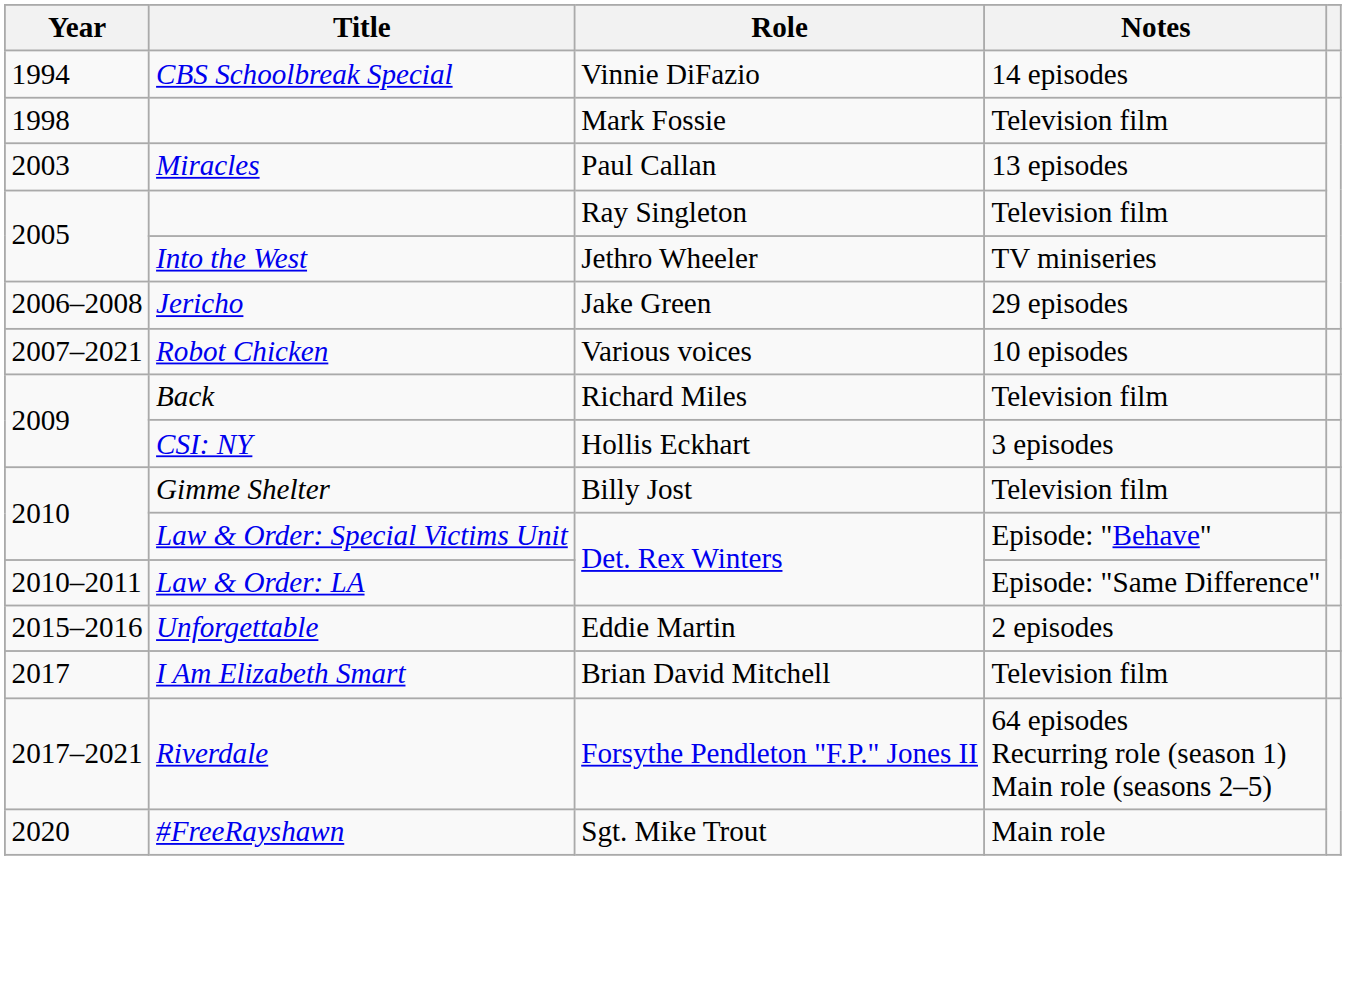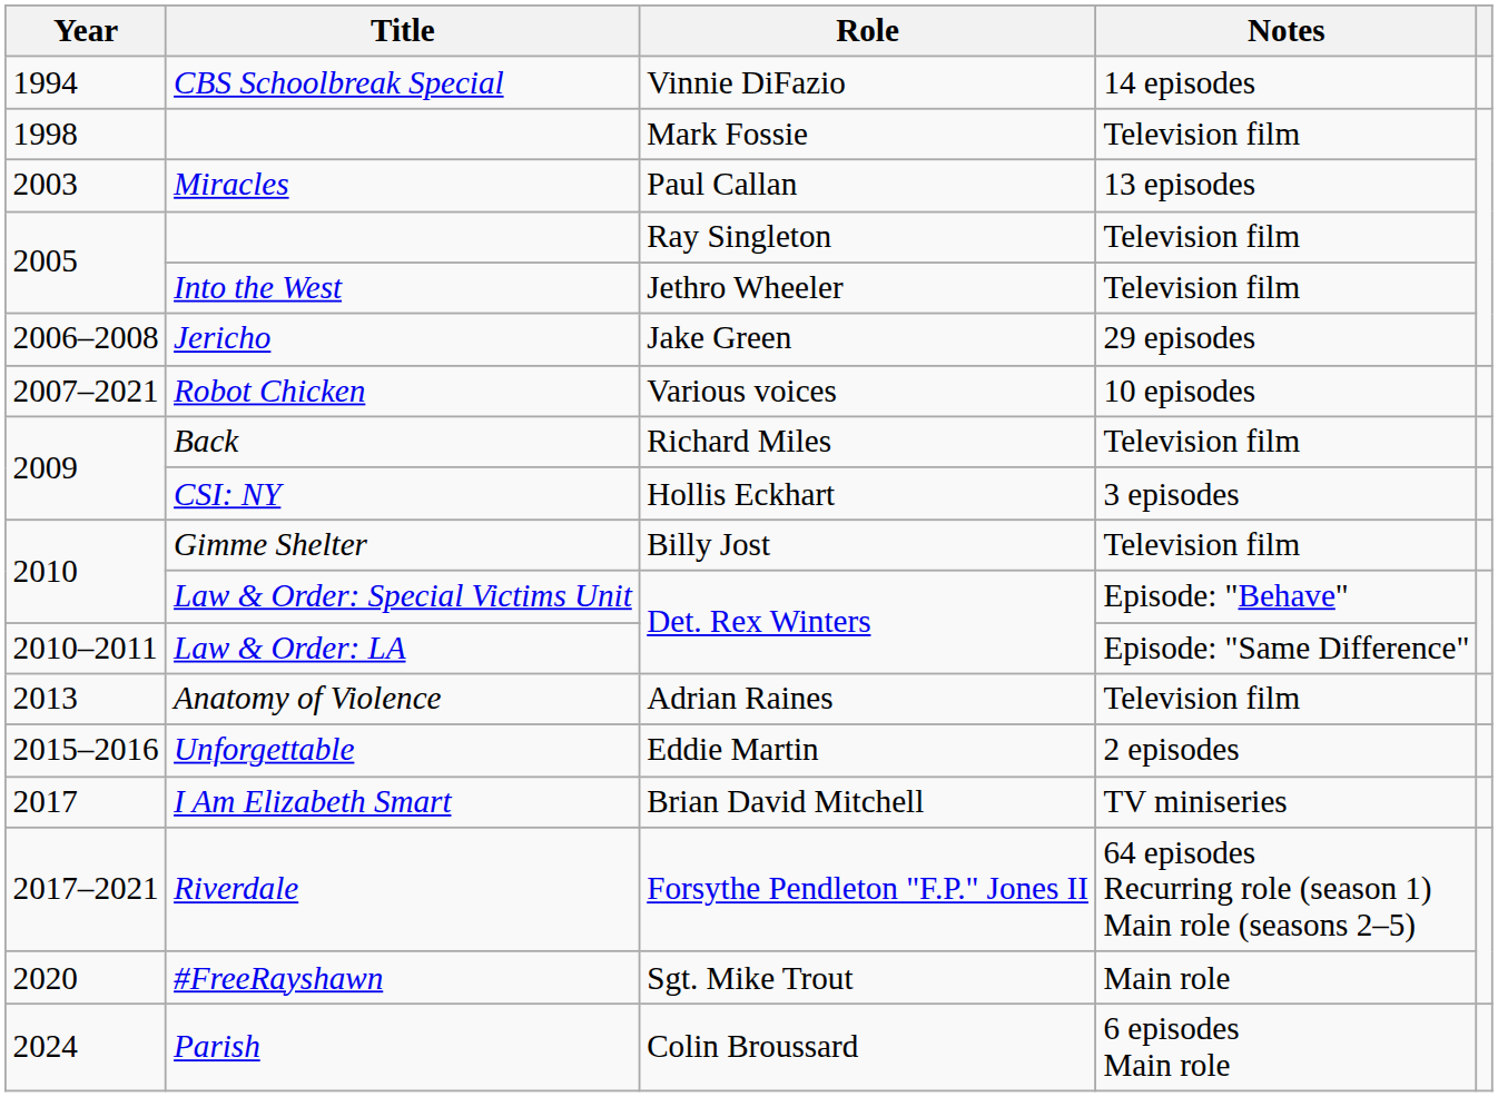Into the West | Notes: TV miniseries -> Television film
+ row: 2013 | Anatomy of Violence | Adrian Raines | Television film
I Am Elizabeth Smart | Notes: Television film -> TV miniseries
+ row: 2024 | Parish | Colin Broussard | 6 episodes Main role
